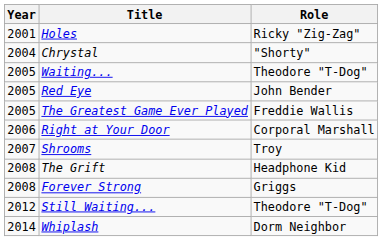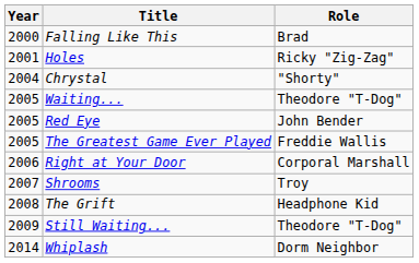+ row: 2000 | Falling Like This | Brad
- row: 2008 | Forever Strong | Griggs
Still Waiting... | Year: 2012 -> 2009
